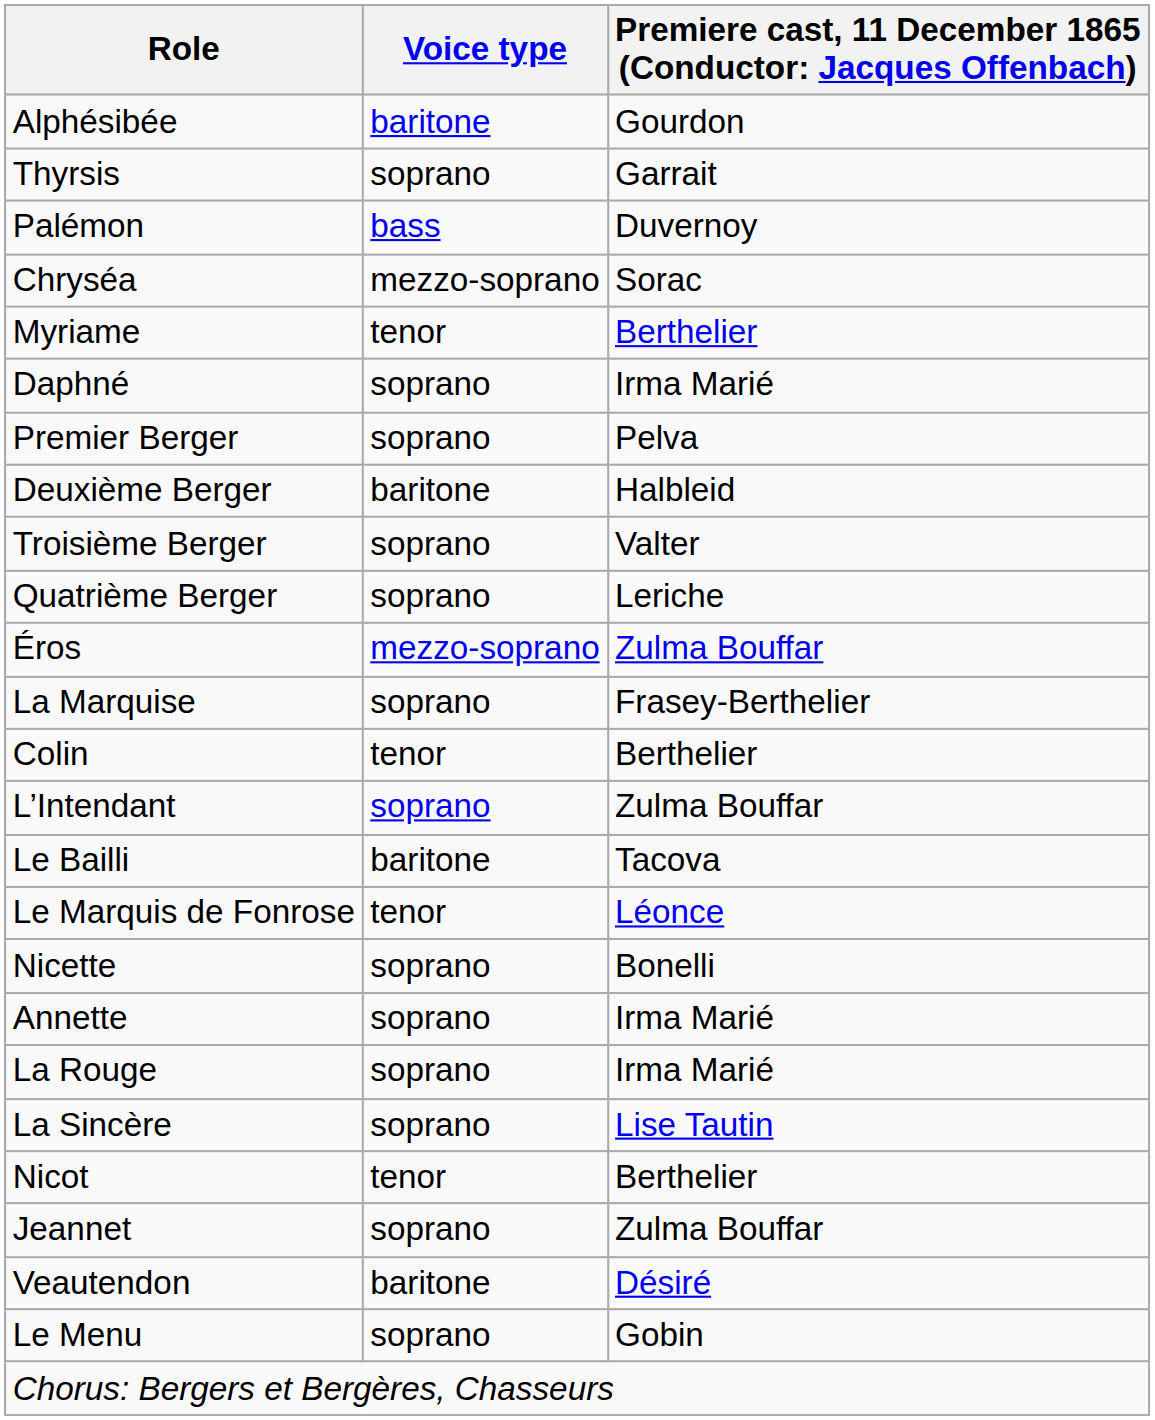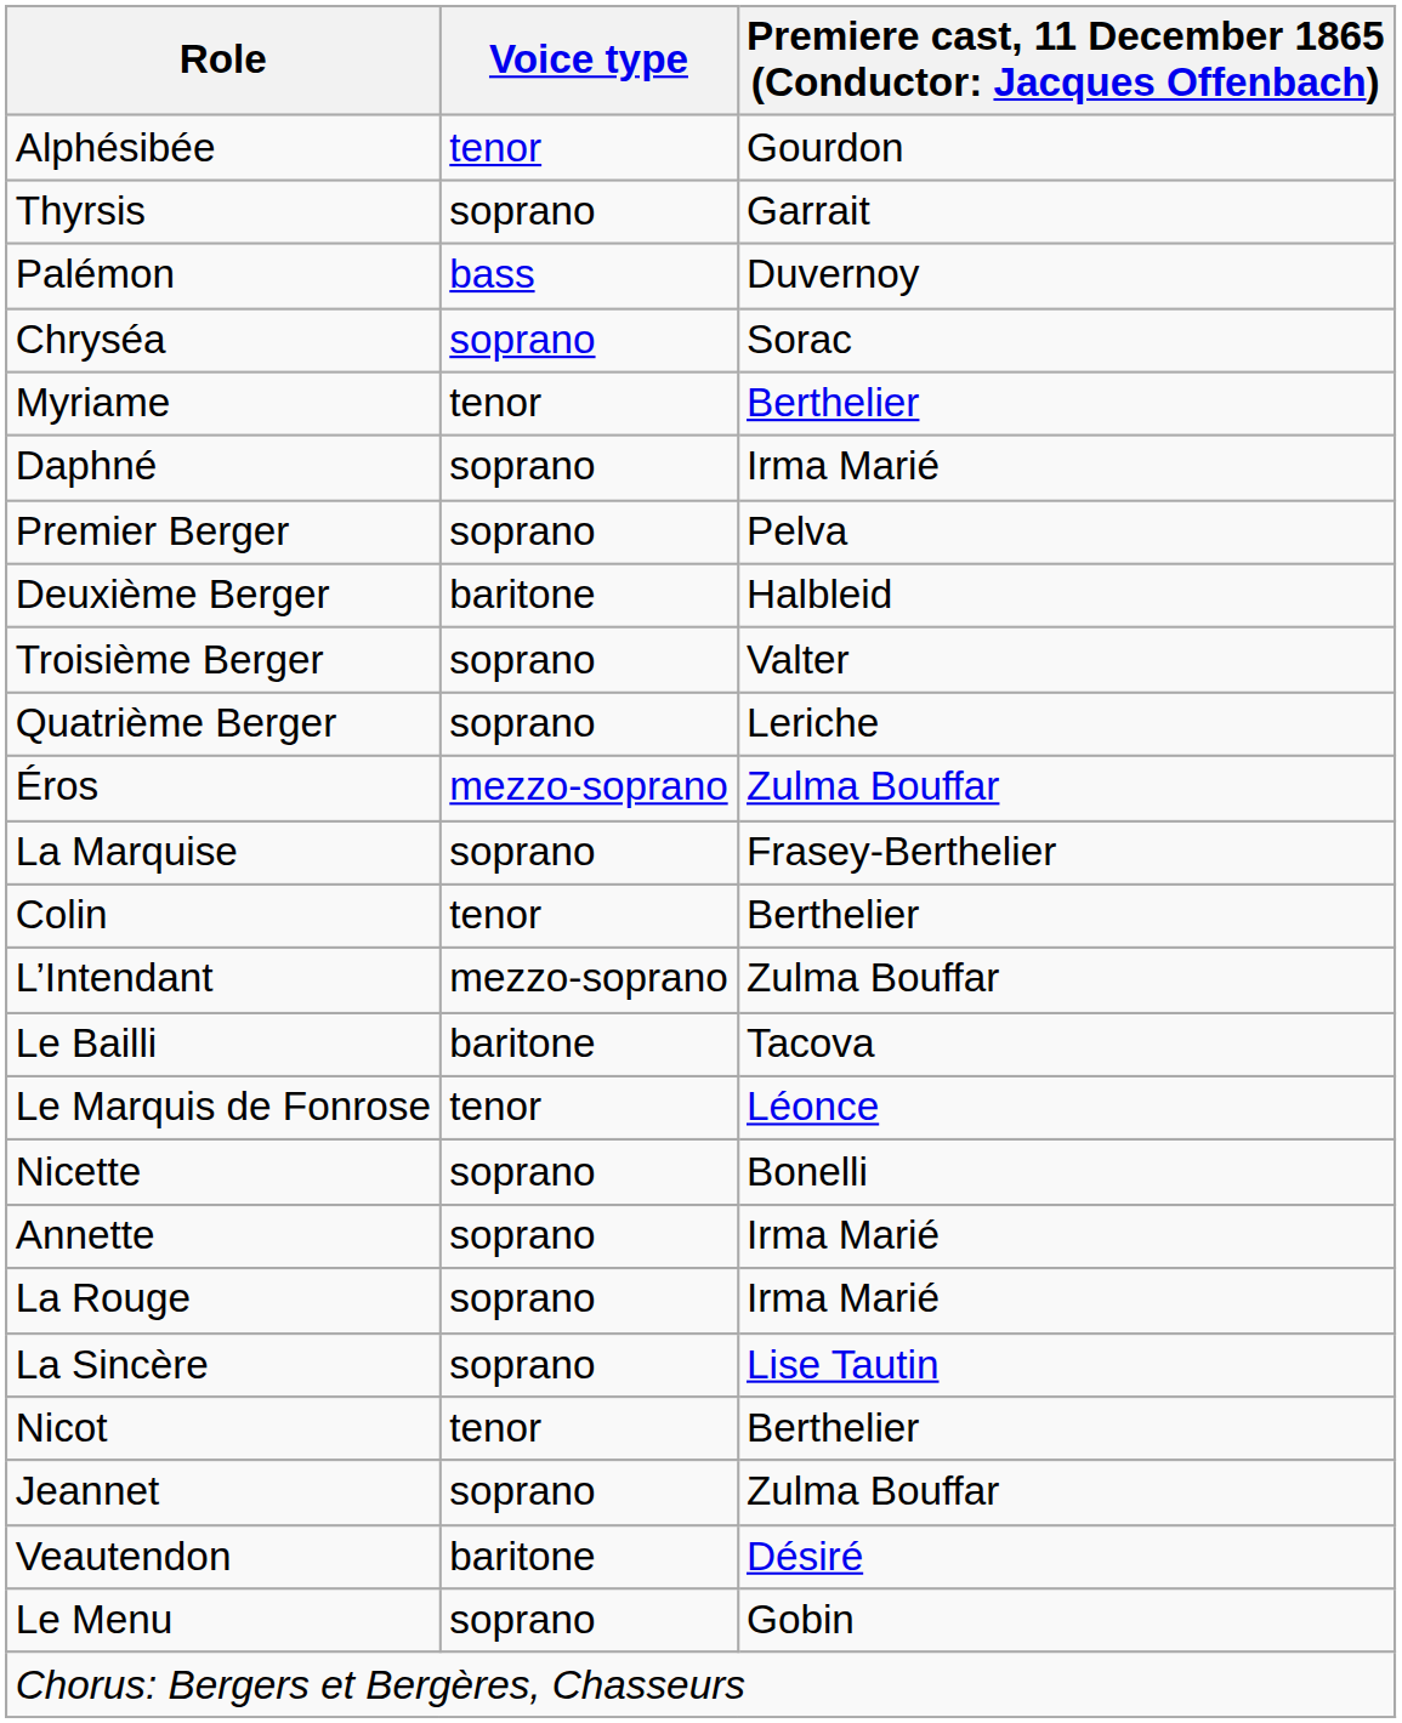Alphésibée | Voice type: baritone -> tenor
Chryséa | Voice type: mezzo-soprano -> soprano
L’Intendant | Voice type: soprano -> mezzo-soprano
